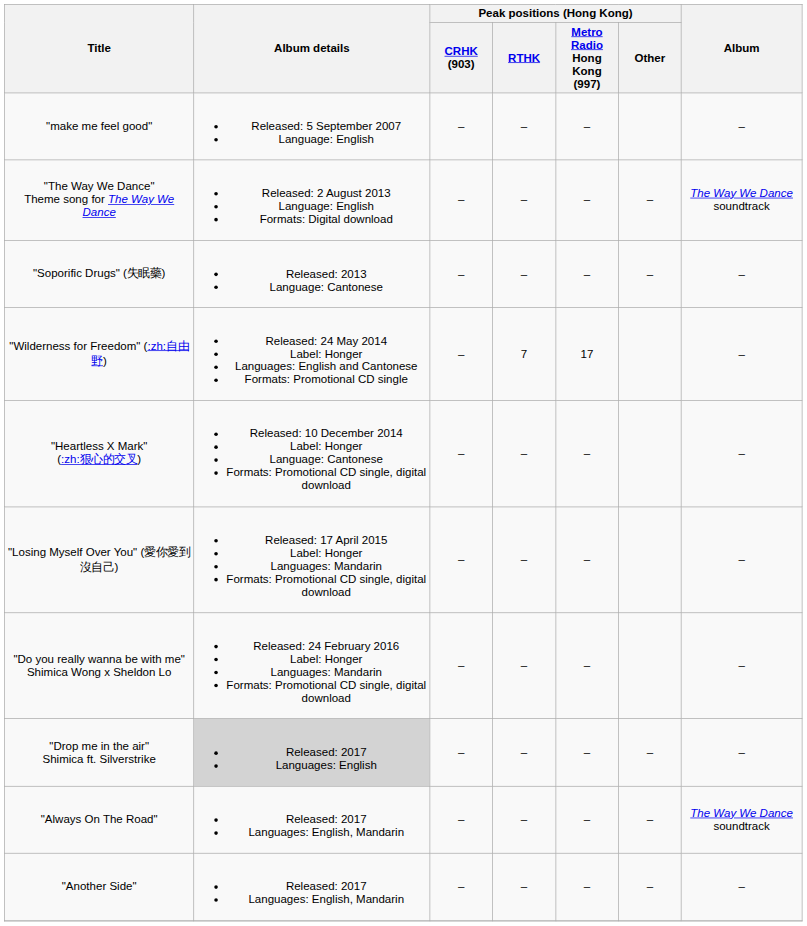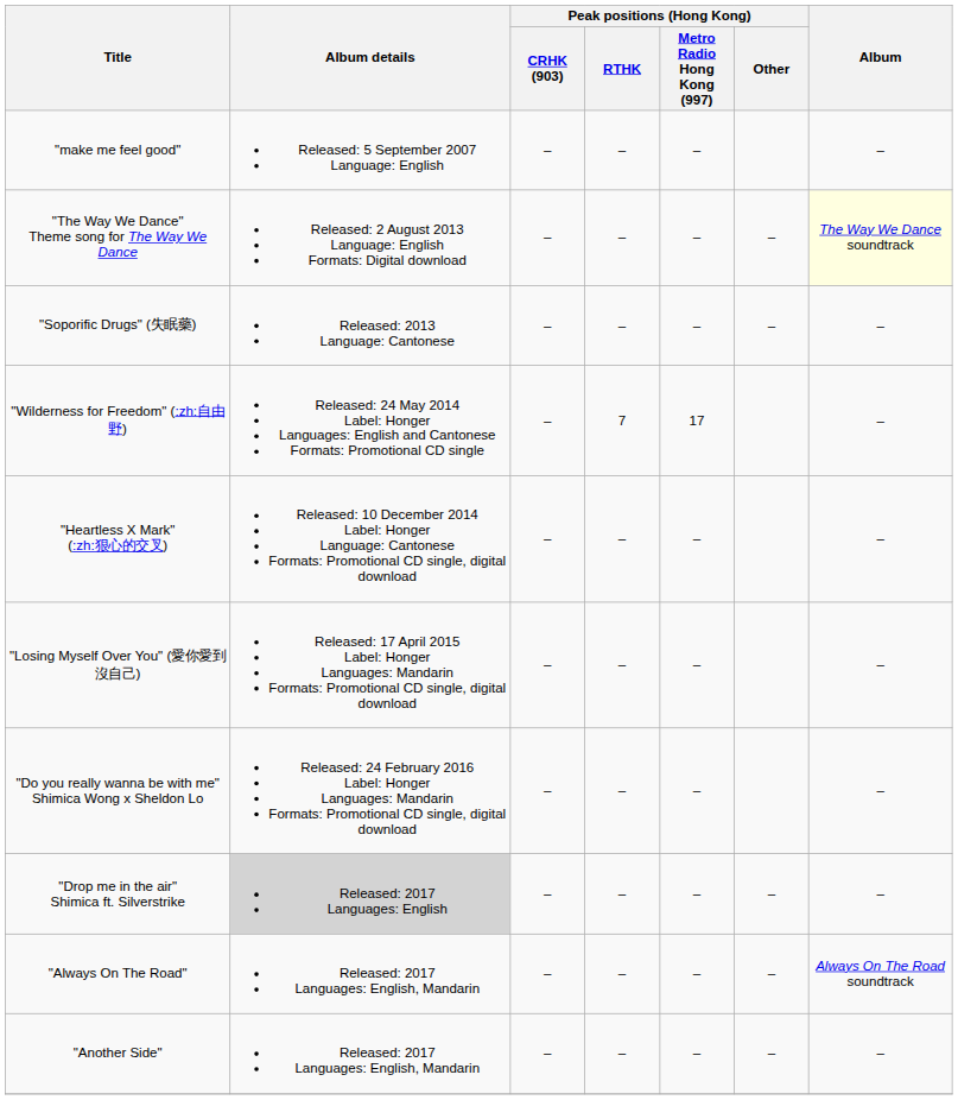"The Way We Dance" Theme song for The Way We Dance | Album: no background -> lightyellow background
"Always On The Road" | Album: The Way We Dance soundtrack -> Always On The Road soundtrack
